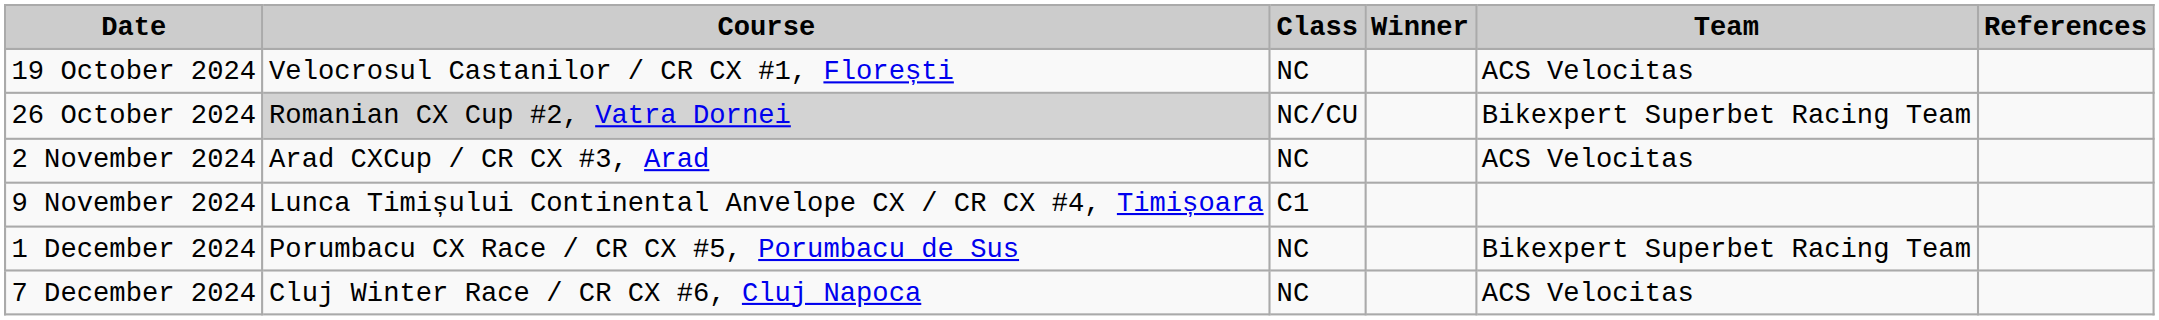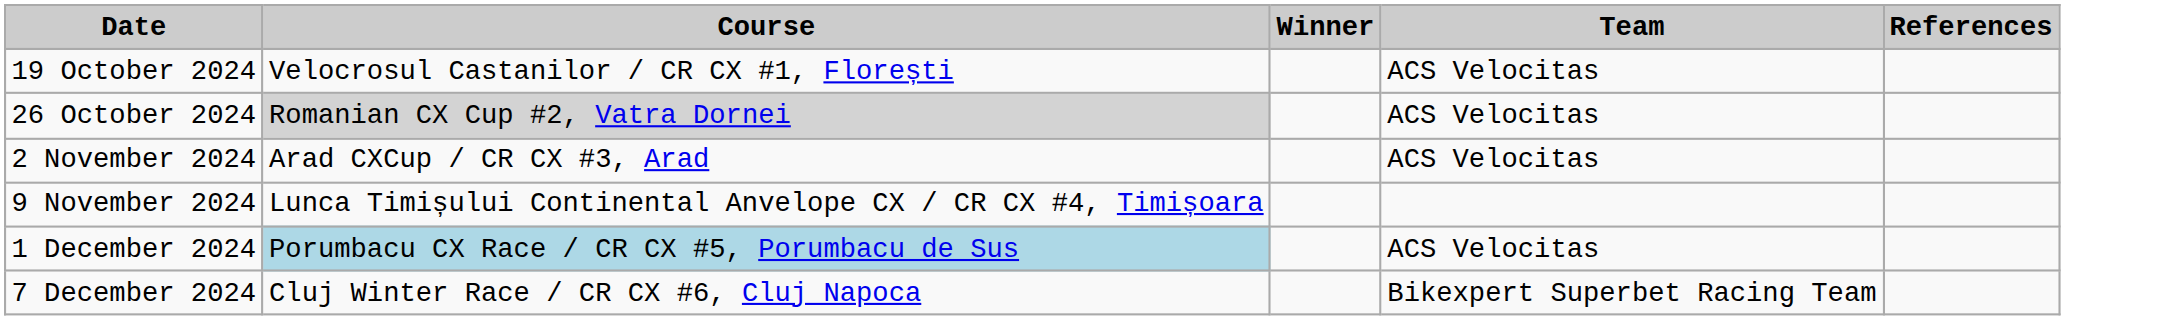- column: Class | NC | NC/CU | NC | C1 | NC | NC
26 October 2024 | Team: Bikexpert Superbet Racing Team -> ACS Velocitas
1 December 2024 | Course: no background -> lightblue background
1 December 2024 | Team: Bikexpert Superbet Racing Team -> ACS Velocitas
7 December 2024 | Team: ACS Velocitas -> Bikexpert Superbet Racing Team
